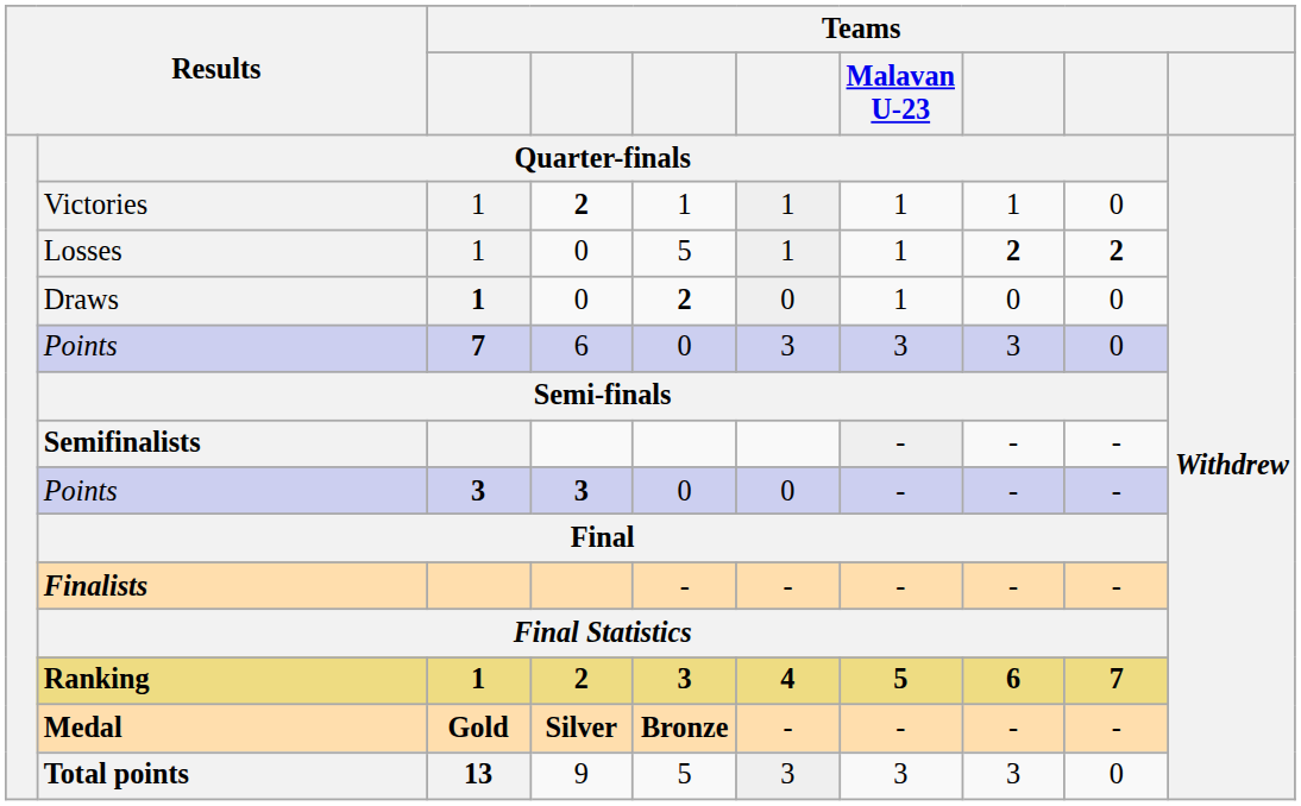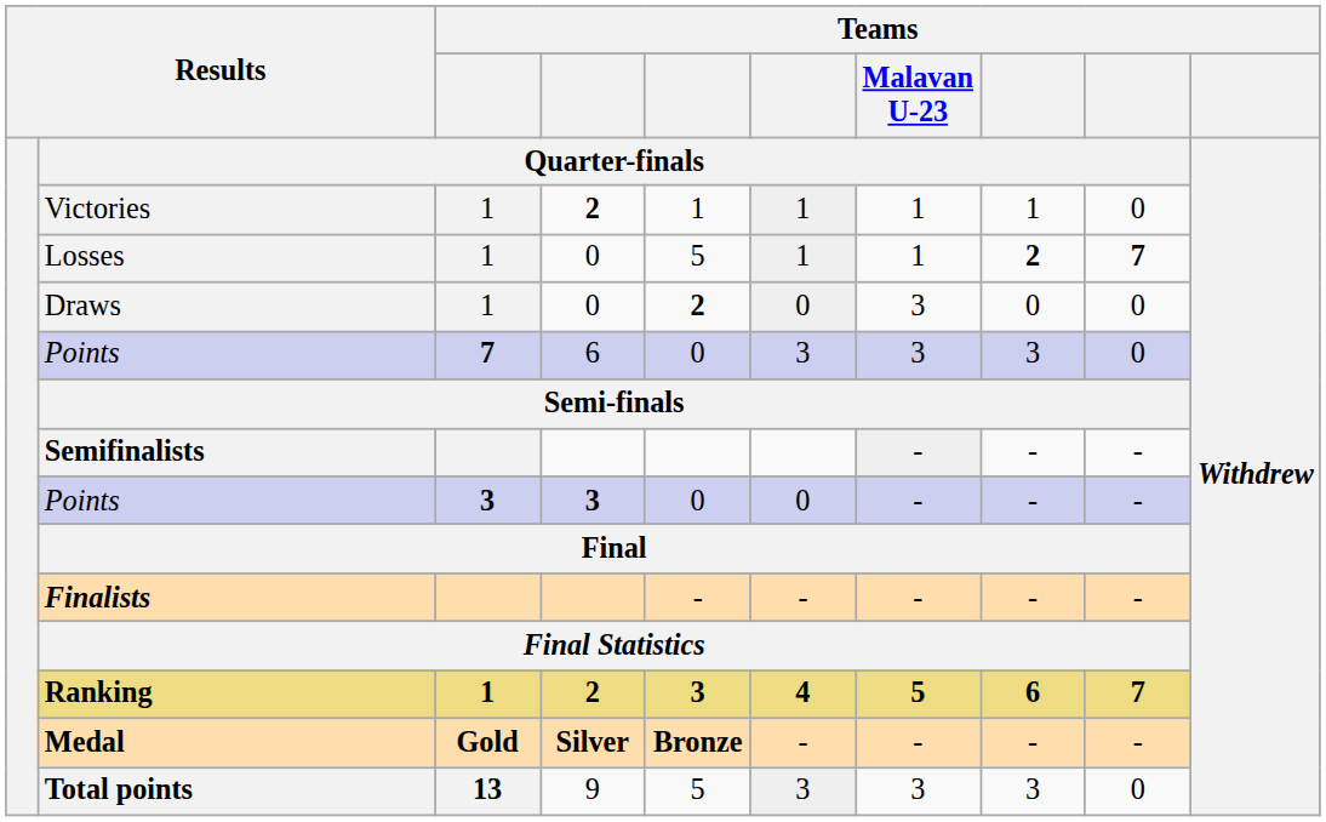Losses | column 9: 2 -> 7
Draws | column 3: bold -> normal
Draws | Teams / Malavan U-23 / Quarter-finals: 1 -> 3
